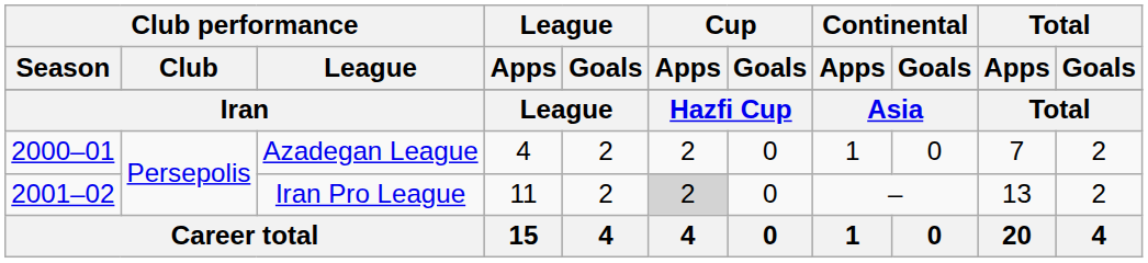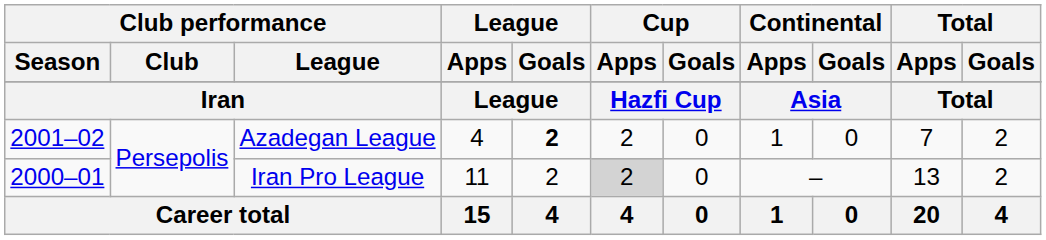Azadegan League | Club performance / Season: 2000–01 -> 2001–02
Azadegan League | League / Goals: normal -> bold
Iran Pro League | Club performance / Season: 2001–02 -> 2000–01
